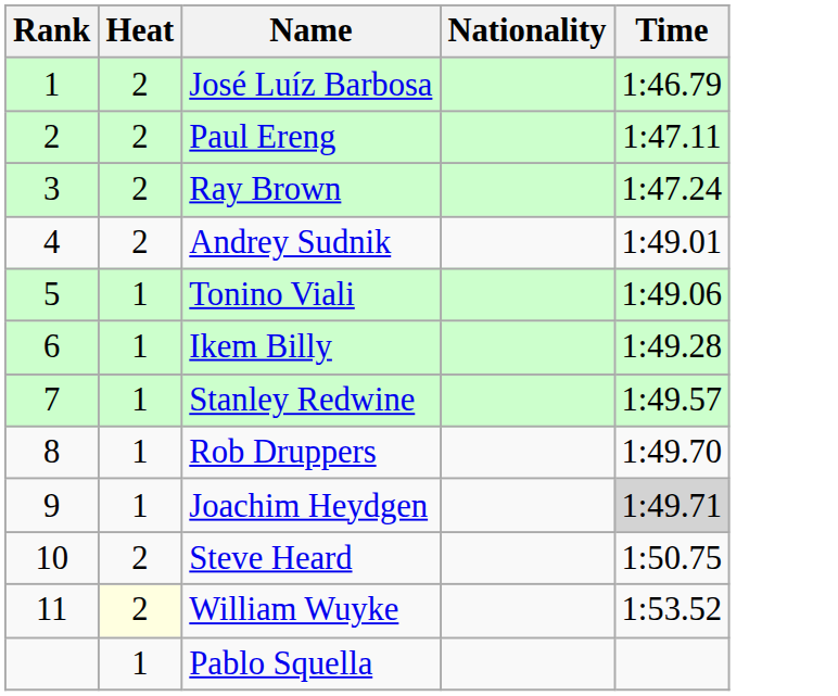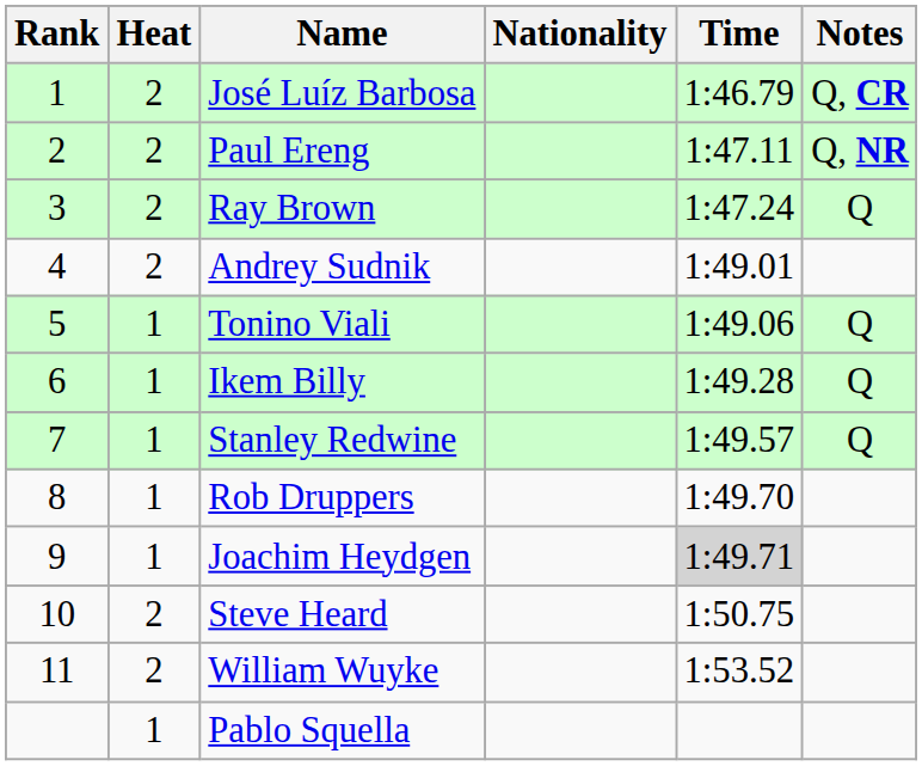+ column: Notes | Q, CR | Q, NR | Q | Q | Q | Q
William Wuyke | Heat: lightyellow background -> no background
